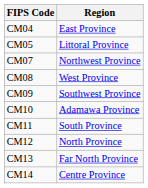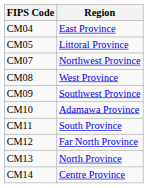CM12 | Region: North Province -> Far North Province
CM13 | Region: Far North Province -> North Province
